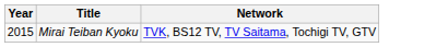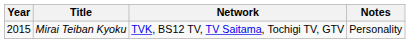+ column: Notes | Personality
